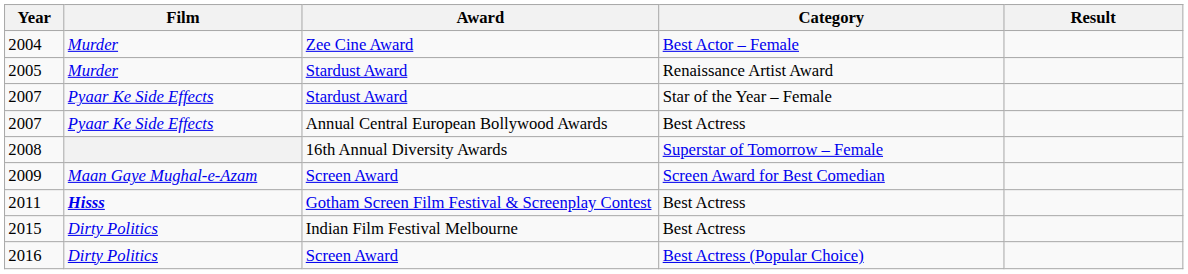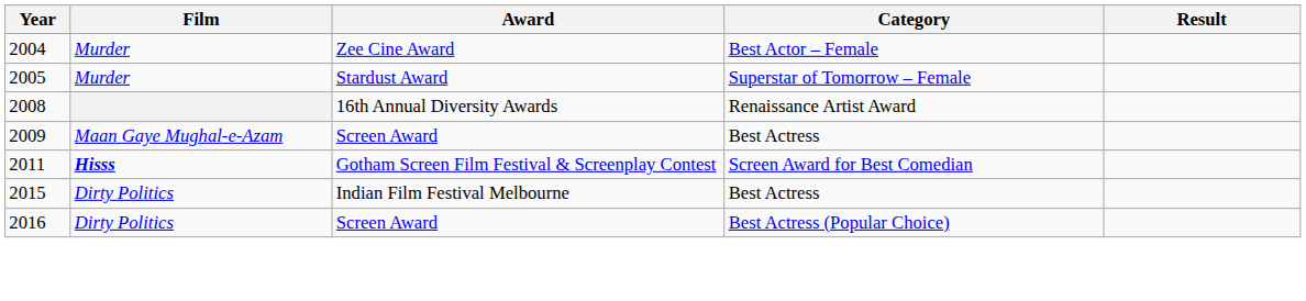2005 | Category: Renaissance Artist Award -> Superstar of Tomorrow – Female
- row: 2007 | Pyaar Ke Side Effects | Stardust Award | Star of the Year – Female
- row: 2007 | Pyaar Ke Side Effects | Annual Central European Bollywood Awards | Best Actress
2008 | Category: Superstar of Tomorrow – Female -> Renaissance Artist Award
2009 | Category: Screen Award for Best Comedian -> Best Actress
2011 | Category: Best Actress -> Screen Award for Best Comedian
